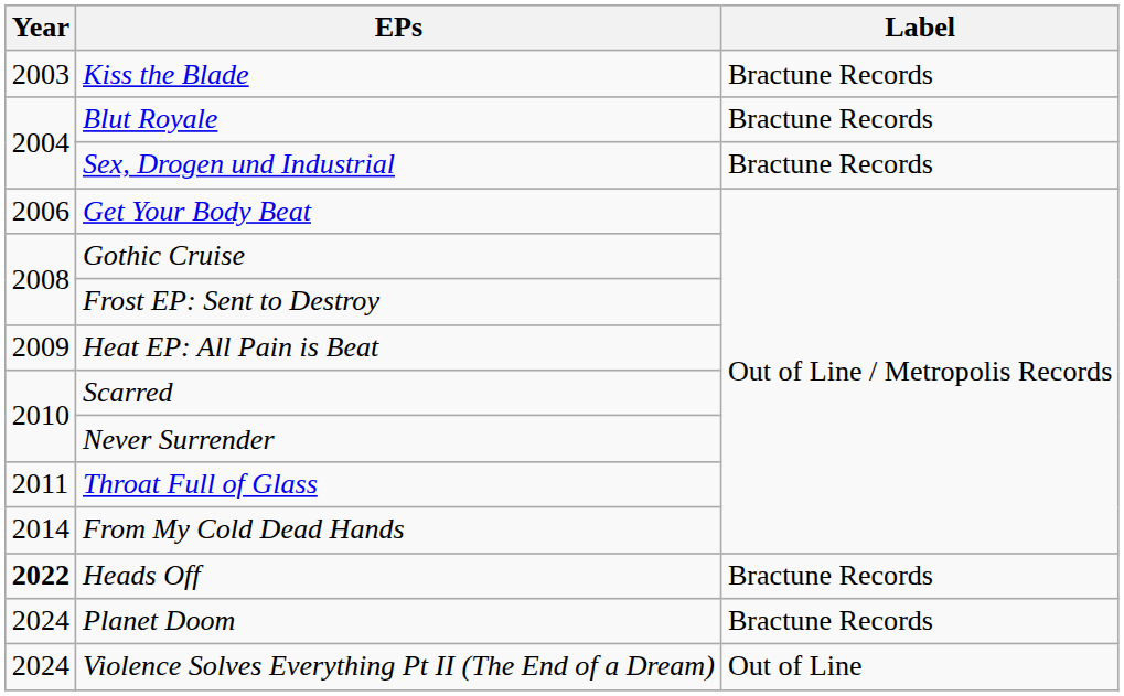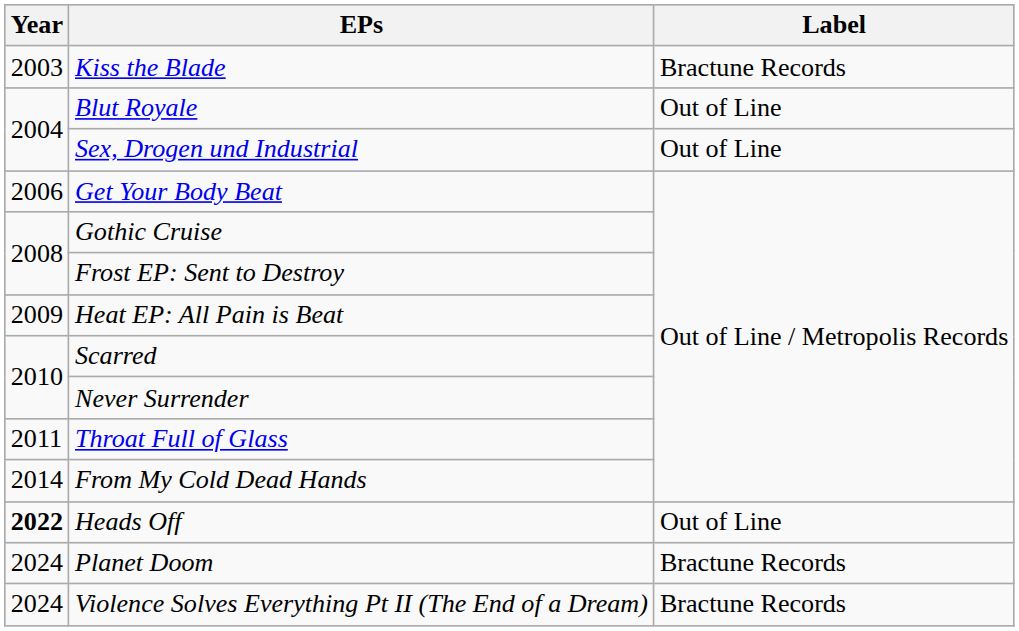Blut Royale | Label: Bractune Records -> Out of Line
Sex, Drogen und Industrial | Label: Bractune Records -> Out of Line
Heads Off | Label: Bractune Records -> Out of Line
Violence Solves Everything Pt II (The End of a Dream) | Label: Out of Line -> Bractune Records
